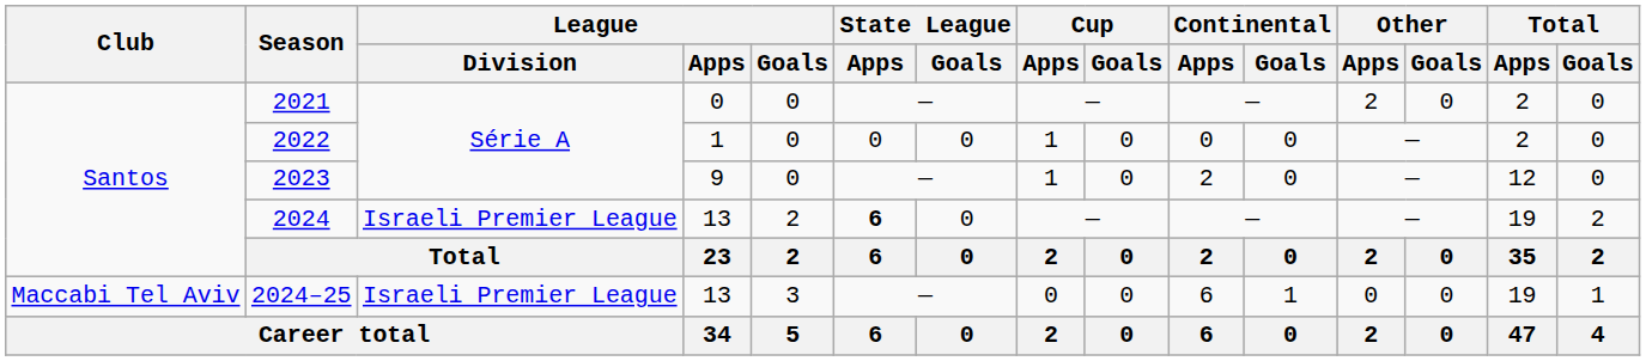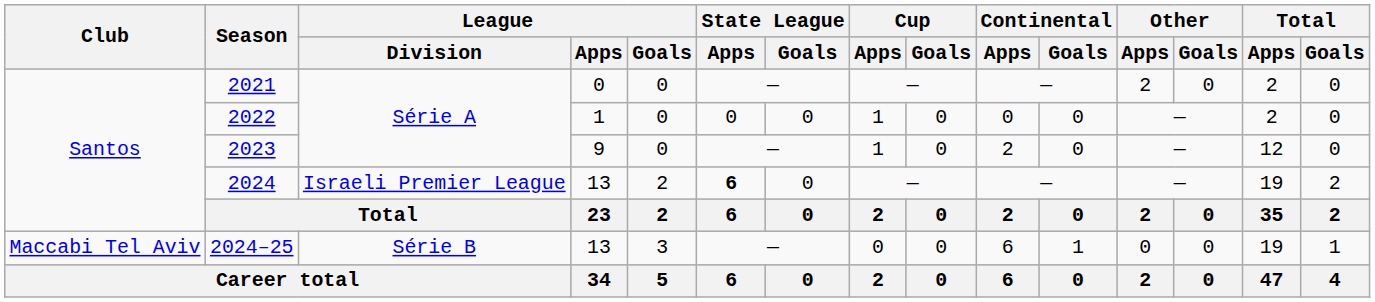2024–25 | League / Division: Israeli Premier League -> Série B
